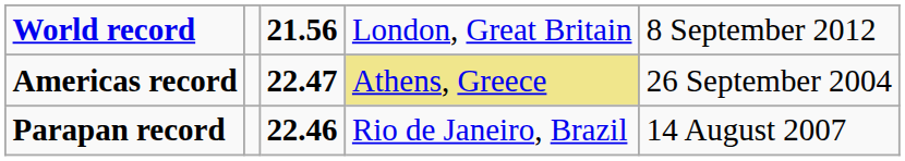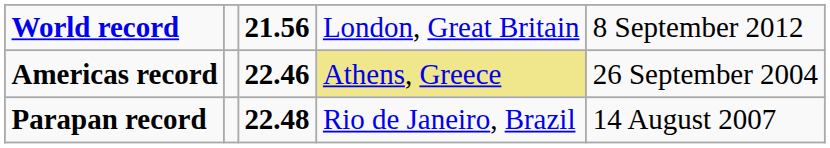Americas record | column 3: 22.47 -> 22.46
Parapan record | column 3: 22.46 -> 22.48
